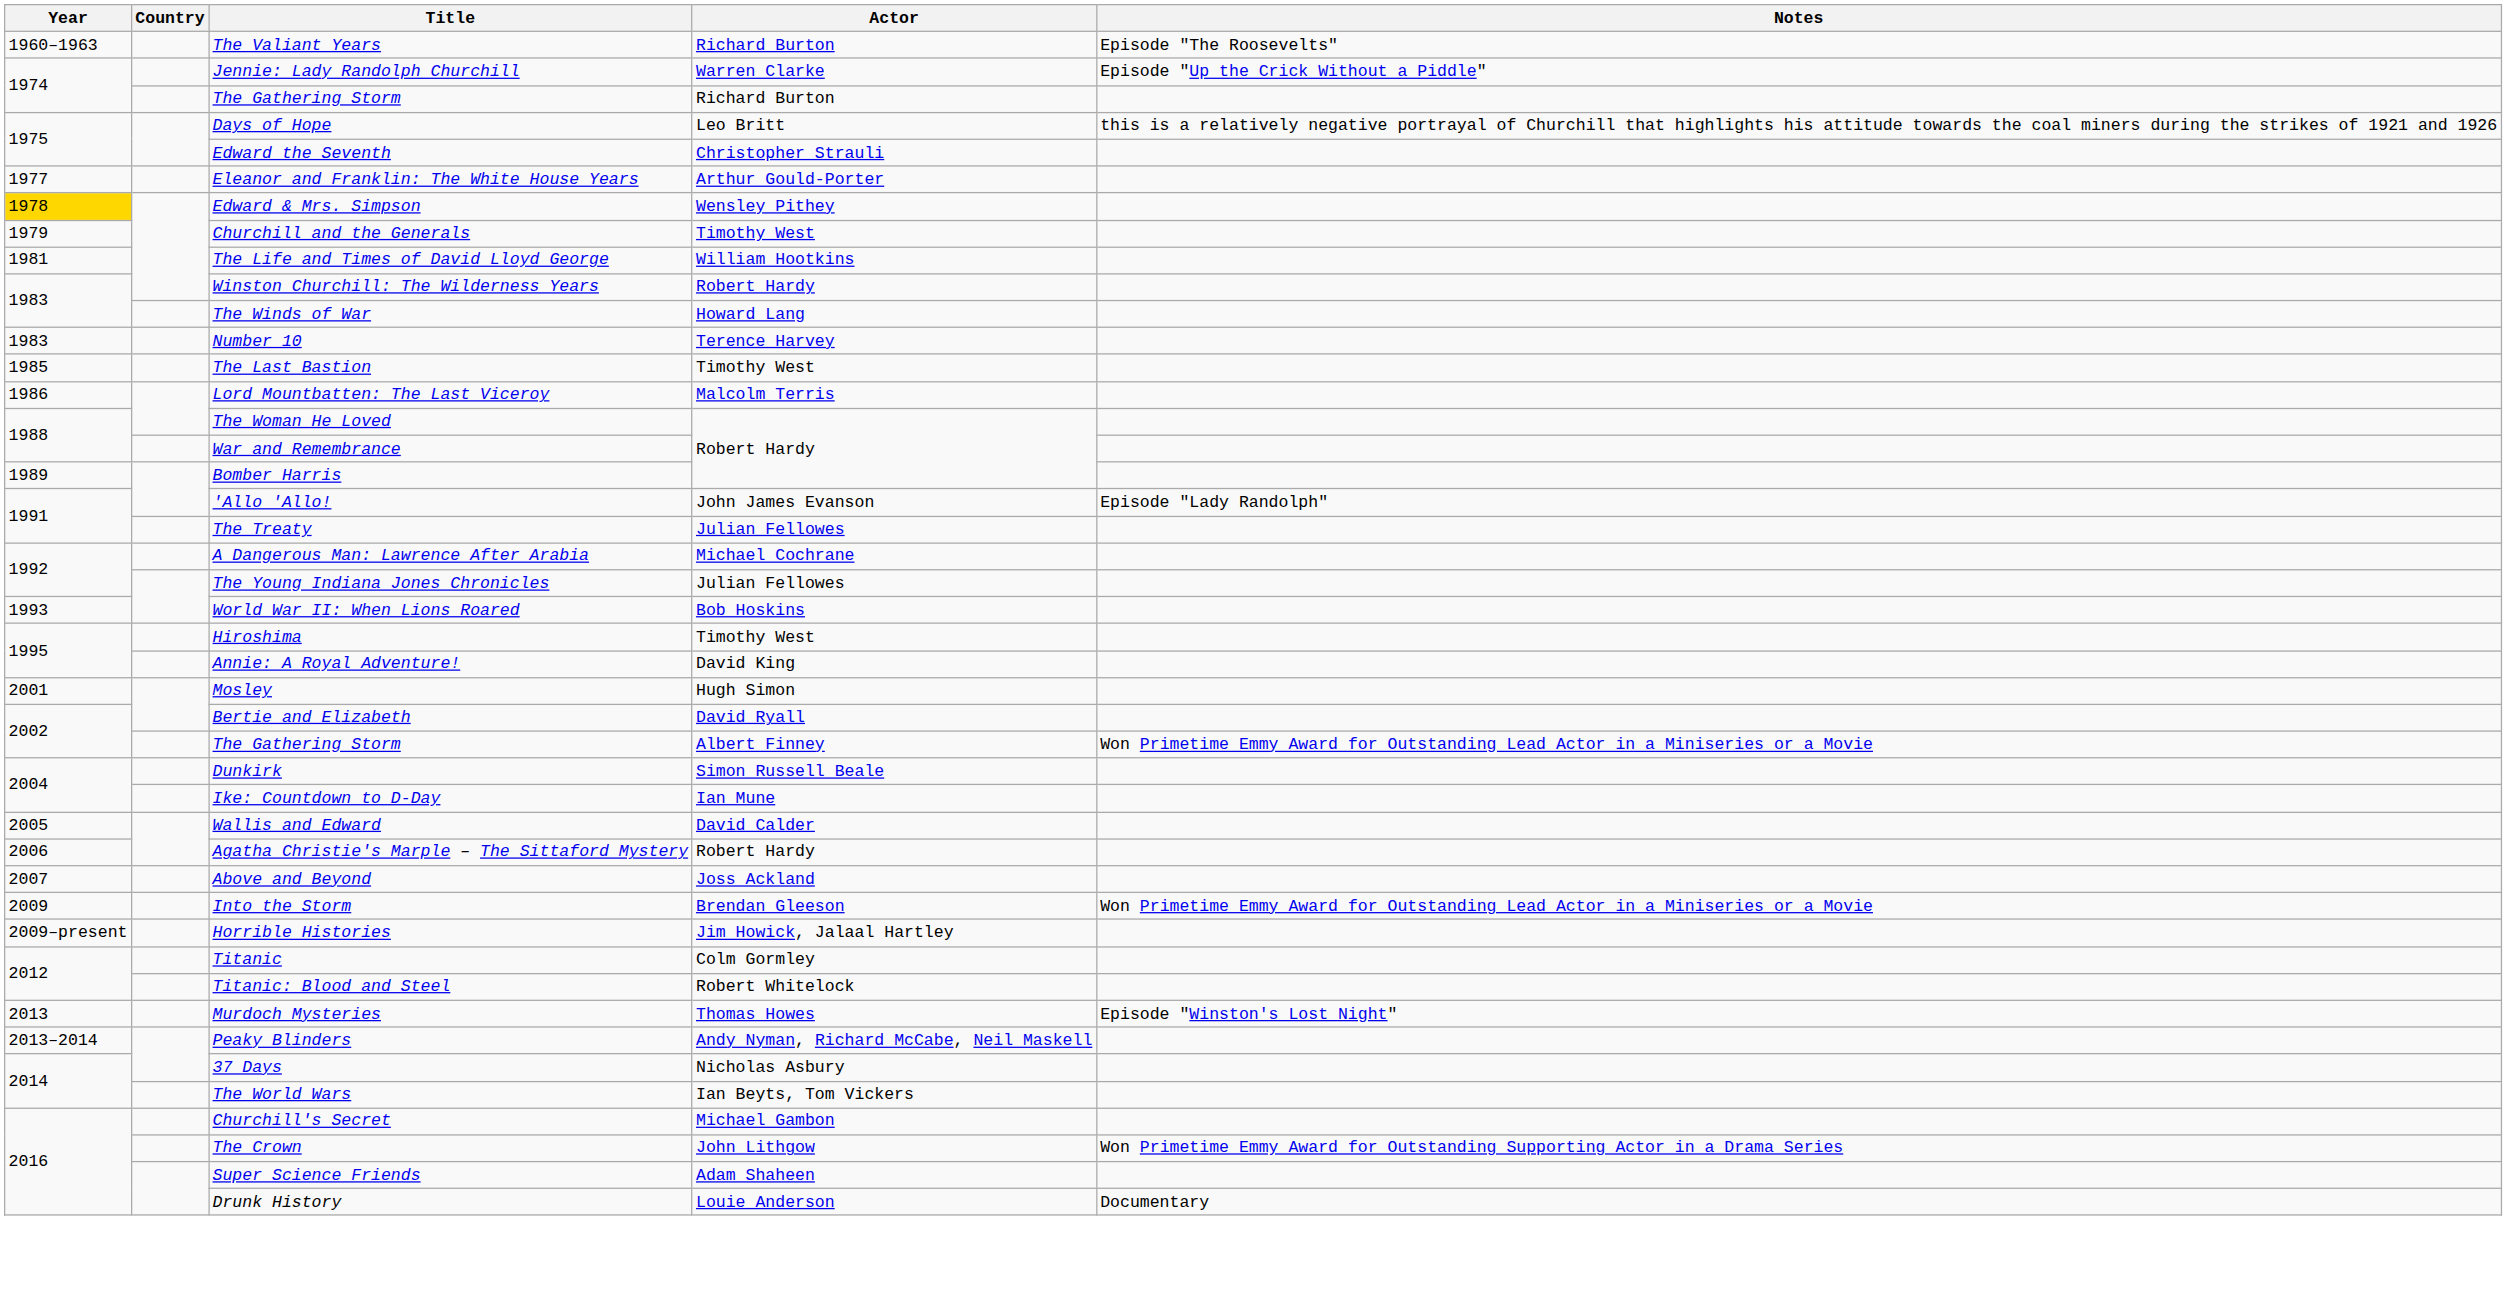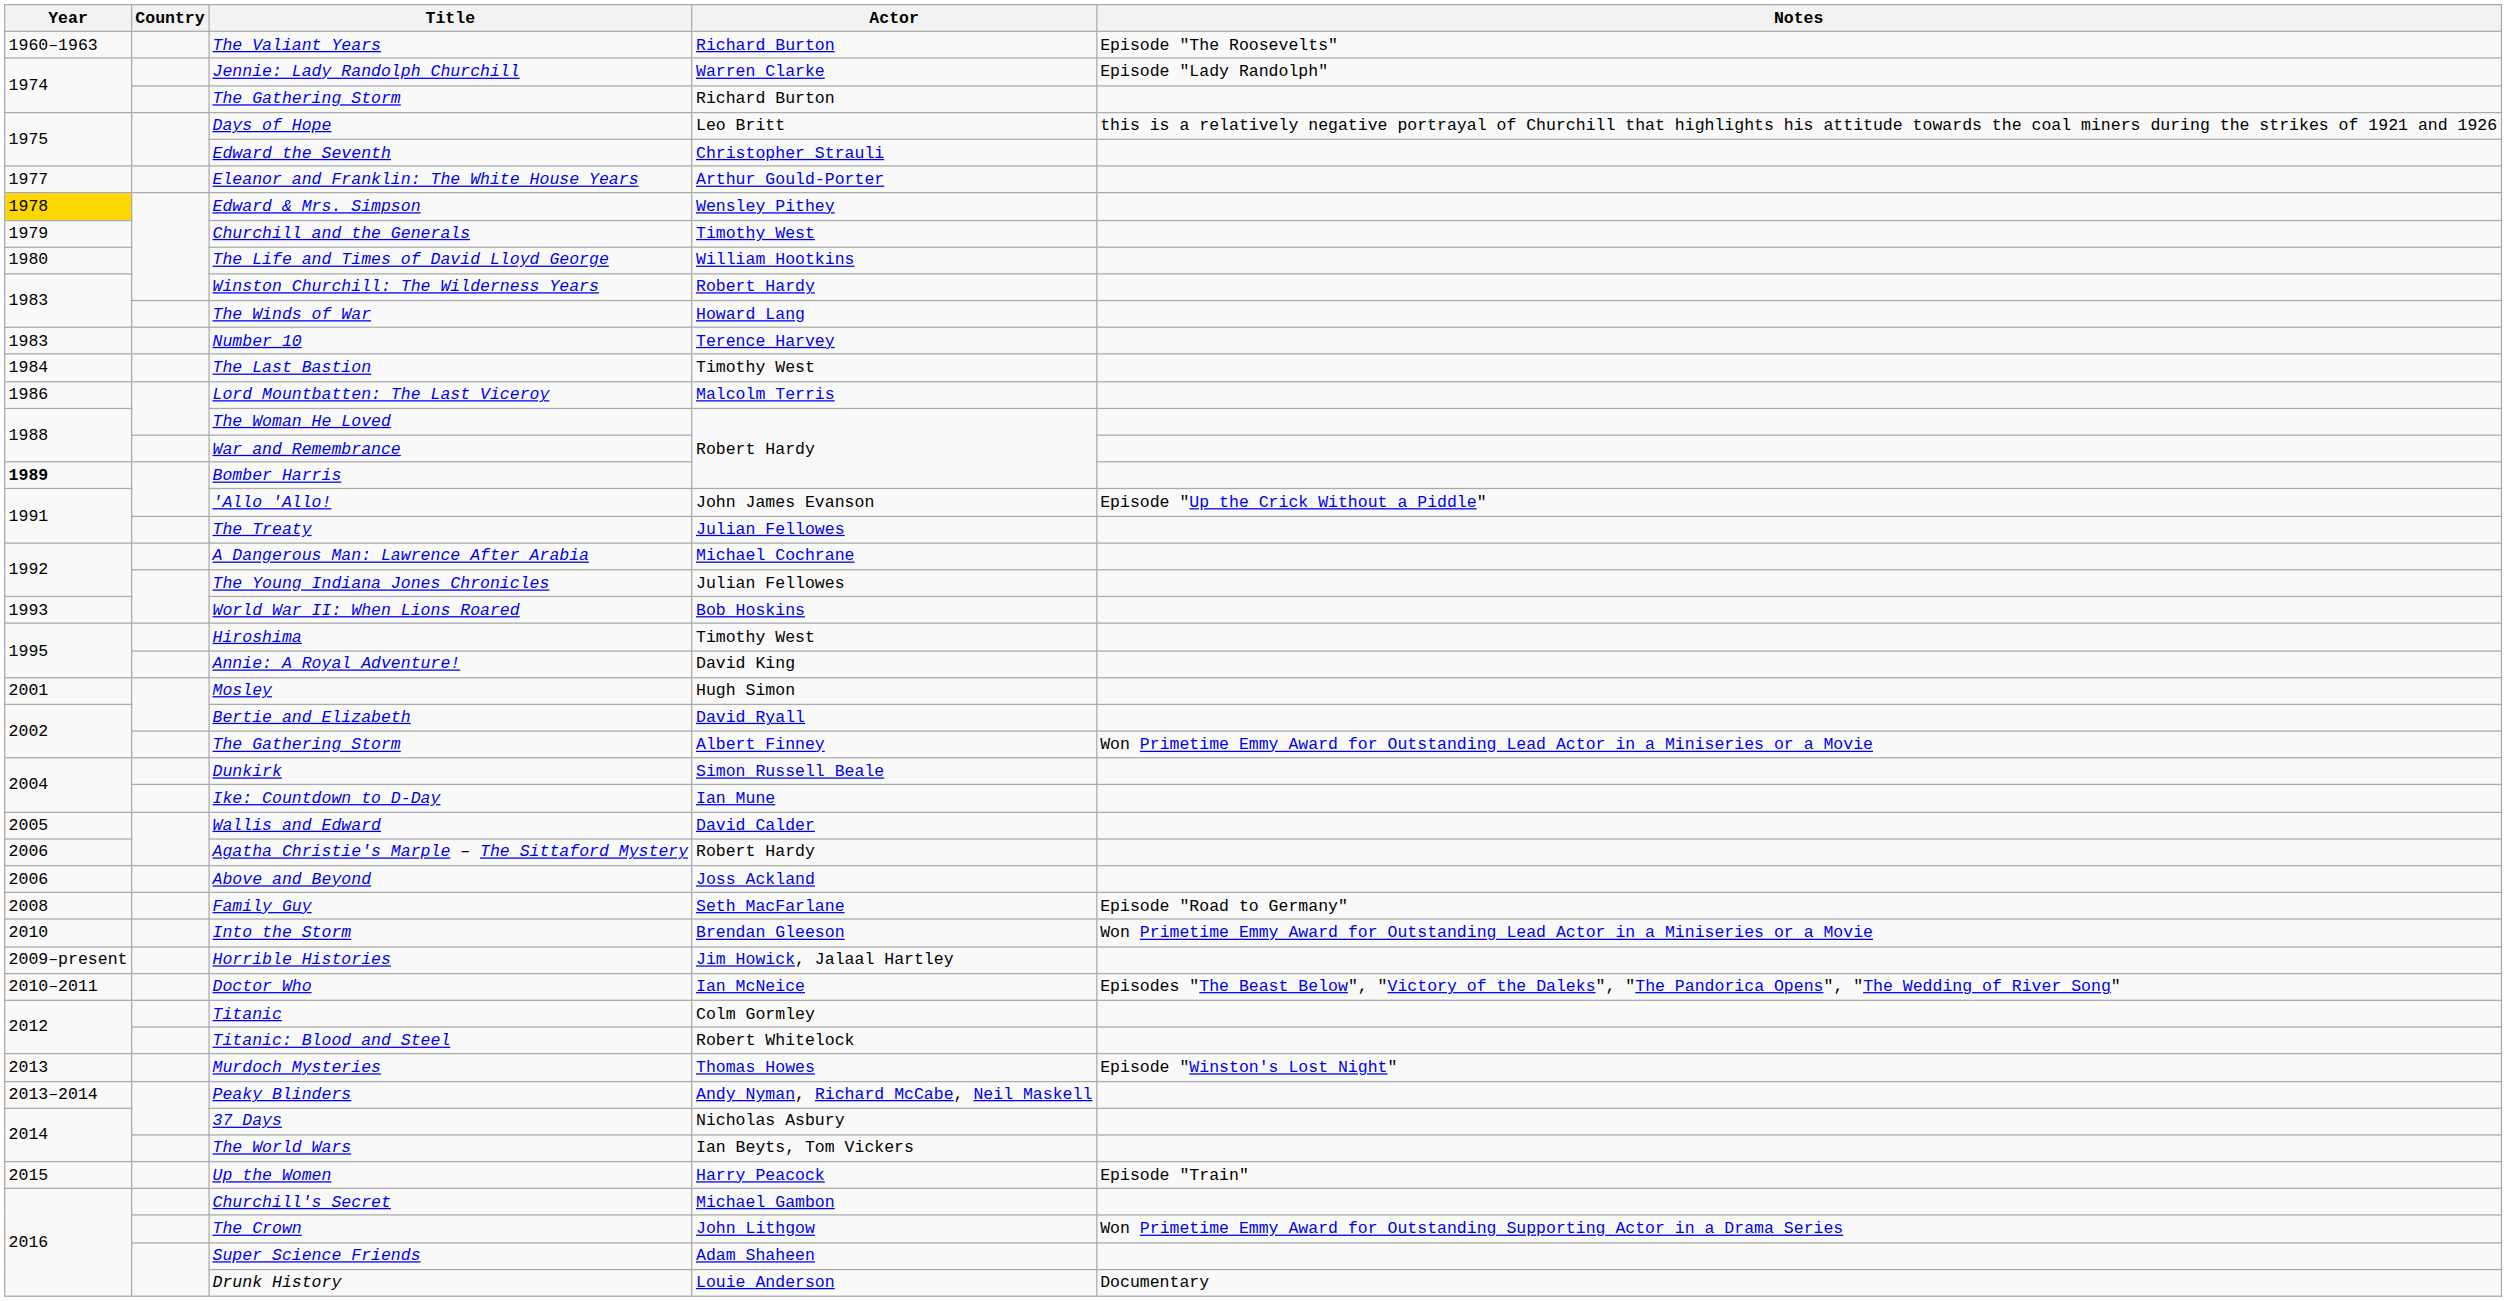Jennie: Lady Randolph Churchill | Notes: Episode "Up the Crick Without a Piddle" -> Episode "Lady Randolph"
The Life and Times of David Lloyd George | Year: 1981 -> 1980
The Last Bastion | Year: 1985 -> 1984
Bomber Harris | Year: normal -> bold
'Allo 'Allo! | Notes: Episode "Lady Randolph" -> Episode "Up the Crick Without a Piddle"
Above and Beyond | Year: 2007 -> 2006
+ row: 2008 | Family Guy | Seth MacFarlane | Episode "Road to Germany"
Into the Storm | Year: 2009 -> 2010
+ row: 2010–2011 | Doctor Who | Ian McNeice | Episodes "The Beast Below", "Victory of the Daleks", "The Pandorica Opens", "The Wedding of River Song"
+ row: 2015 | Up the Women | Harry Peacock | Episode "Train"
